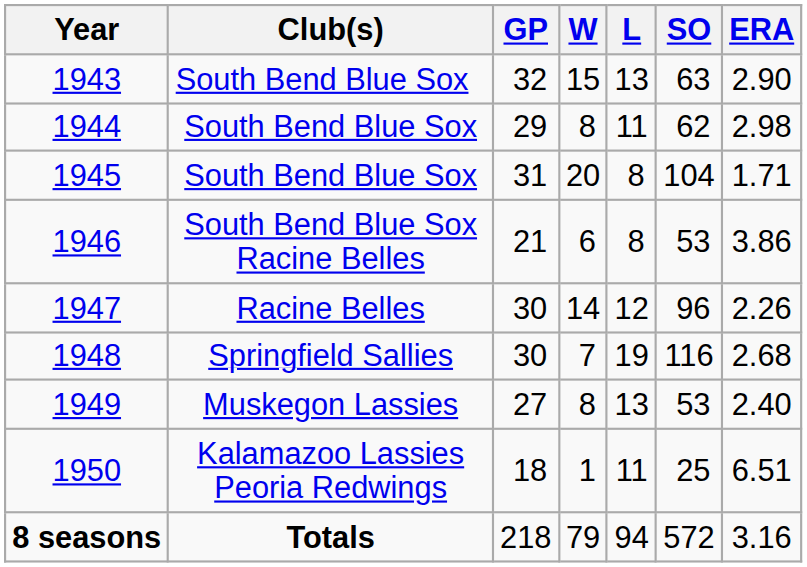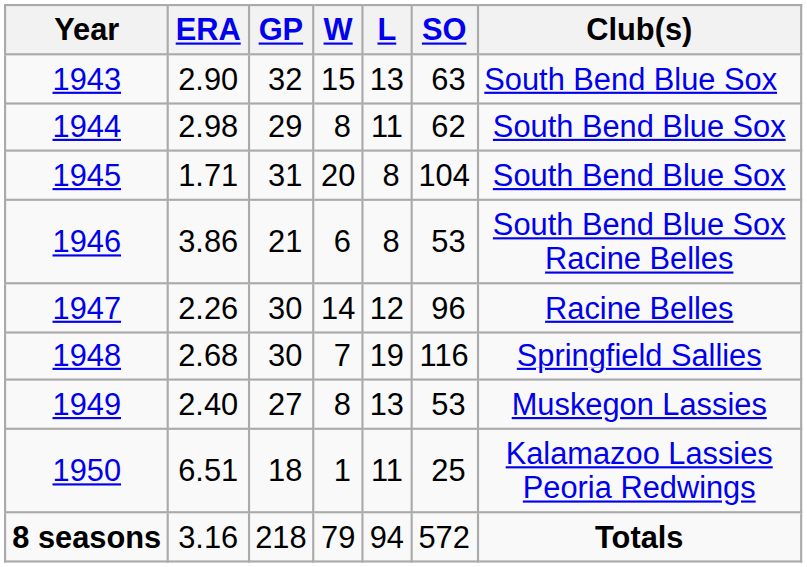columns swapped: Club(s) <-> ERA
